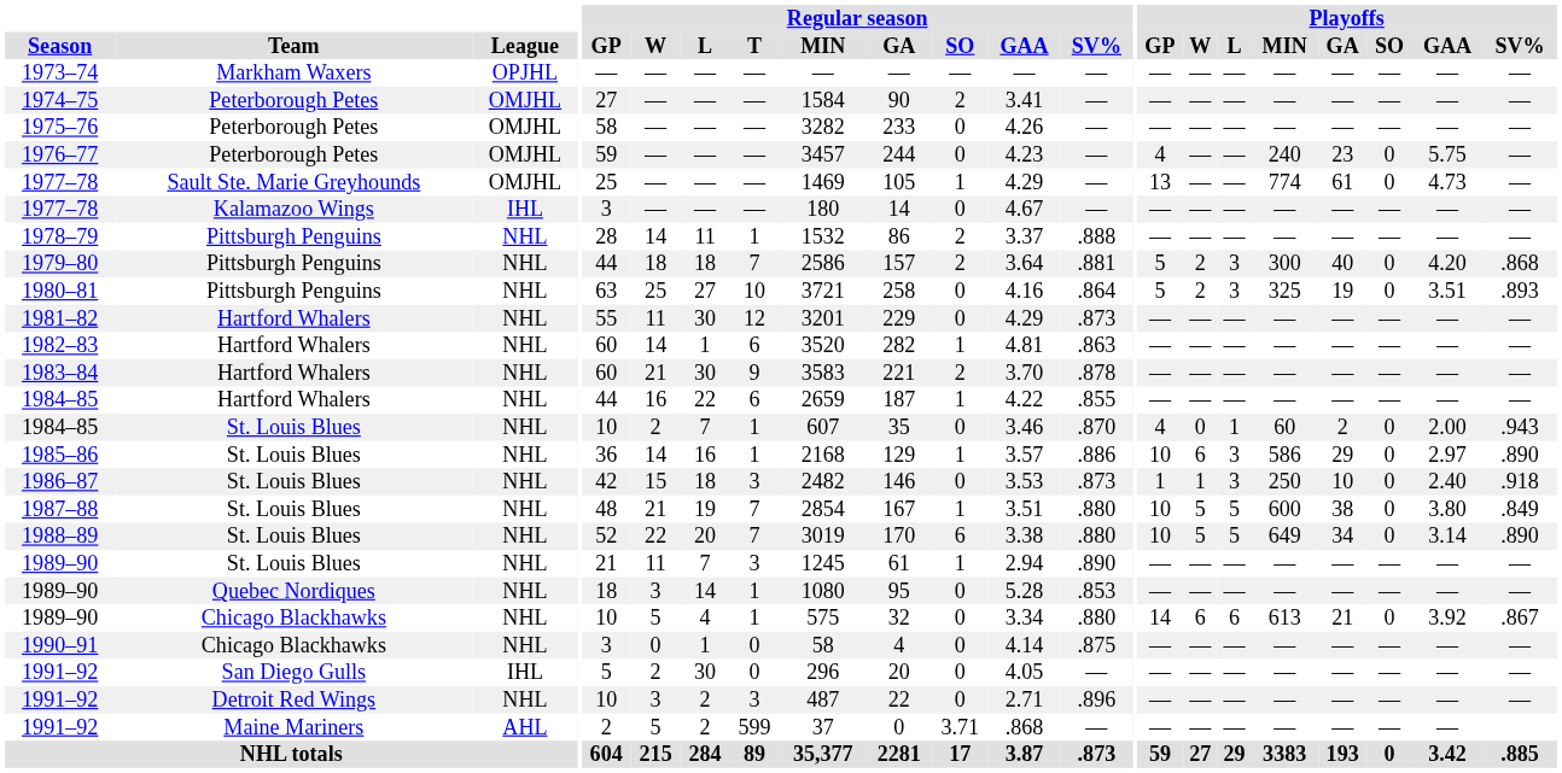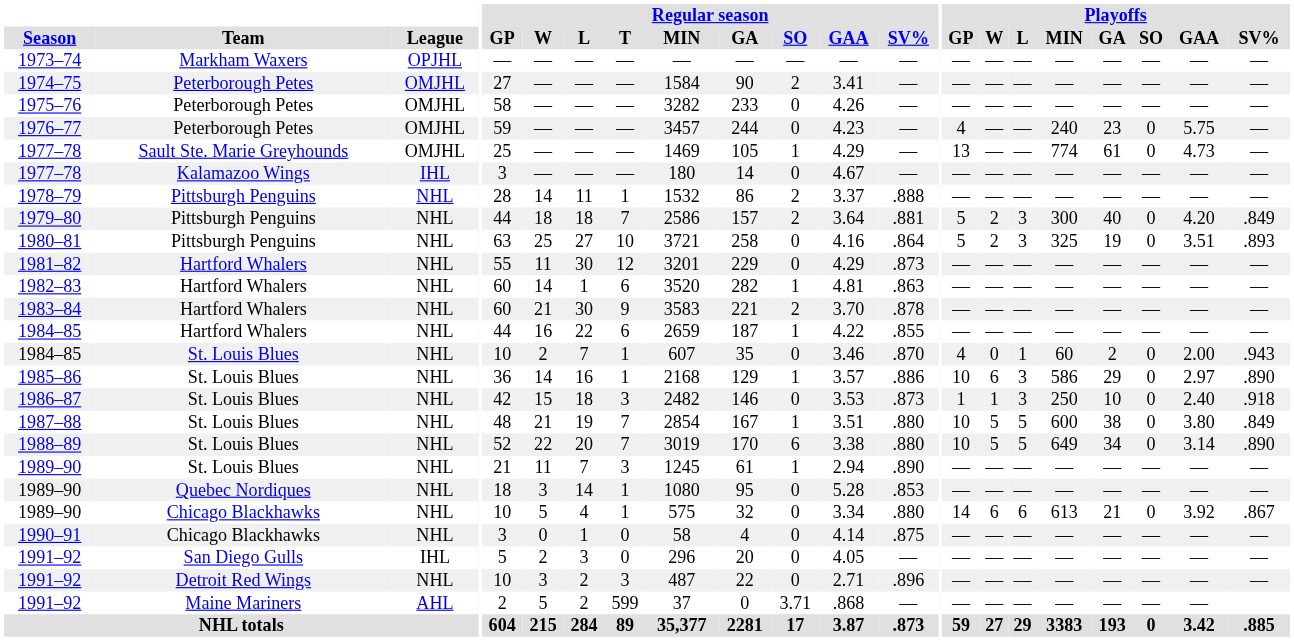1979–80 | Playoffs / SV%: .868 -> .849
1991–92 / San Diego Gulls | Regular season / L: 30 -> 3
